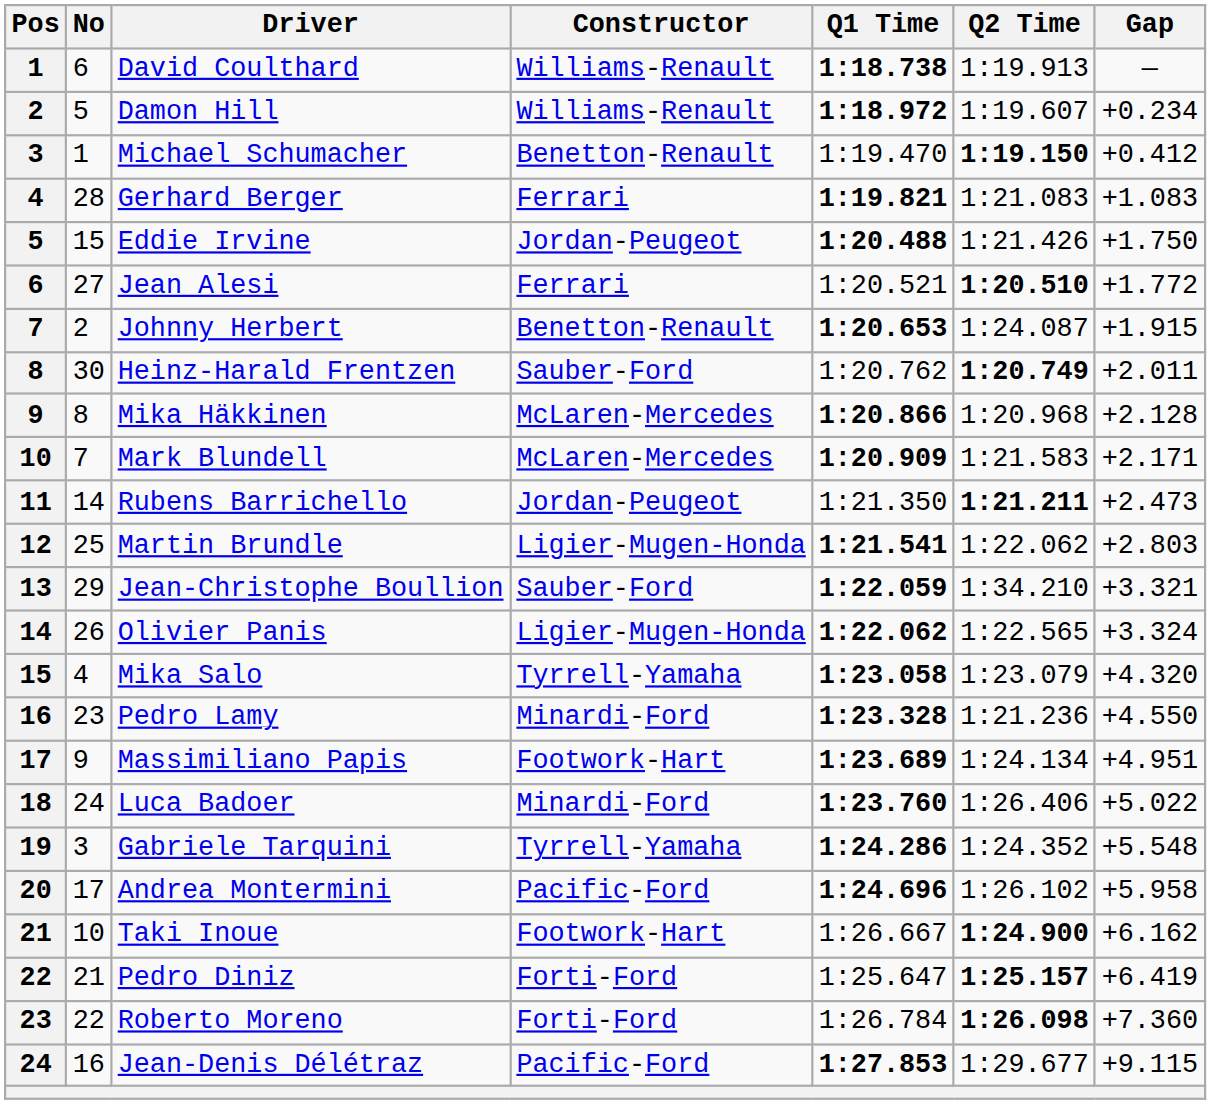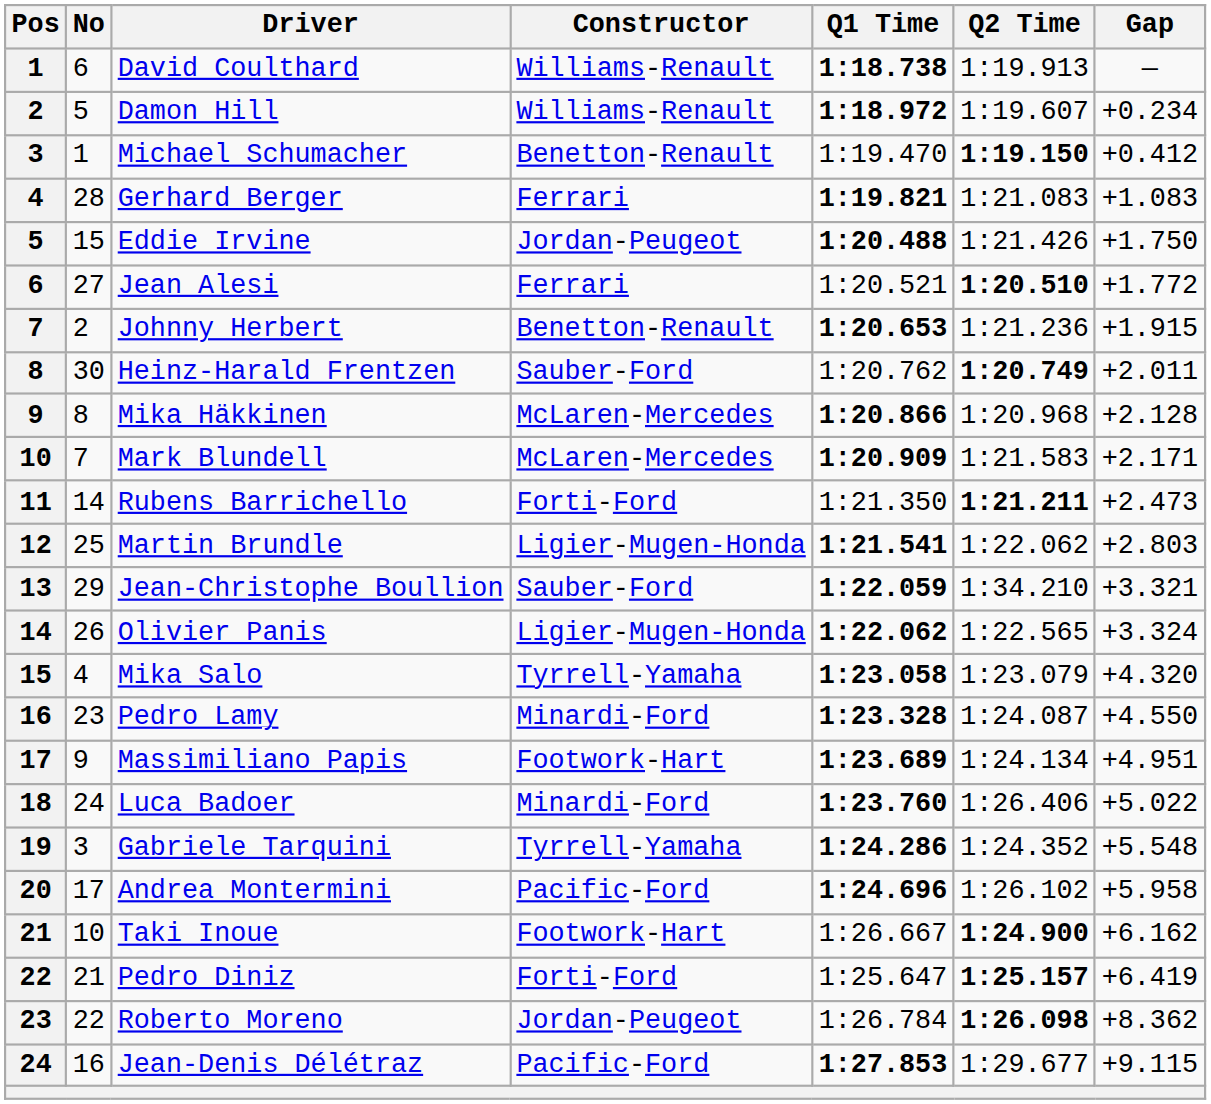Johnny Herbert | Q2 Time: 1:24.087 -> 1:21.236
Rubens Barrichello | Constructor: Jordan-Peugeot -> Forti-Ford
Pedro Lamy | Q2 Time: 1:21.236 -> 1:24.087
Roberto Moreno | Constructor: Forti-Ford -> Jordan-Peugeot
Roberto Moreno | Gap: +7.360 -> +8.362
